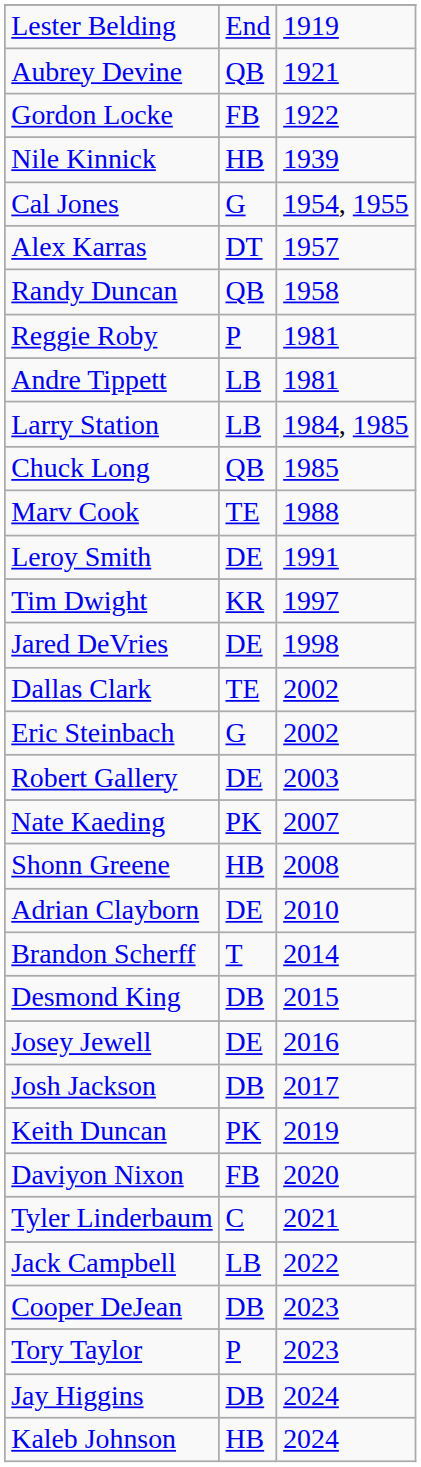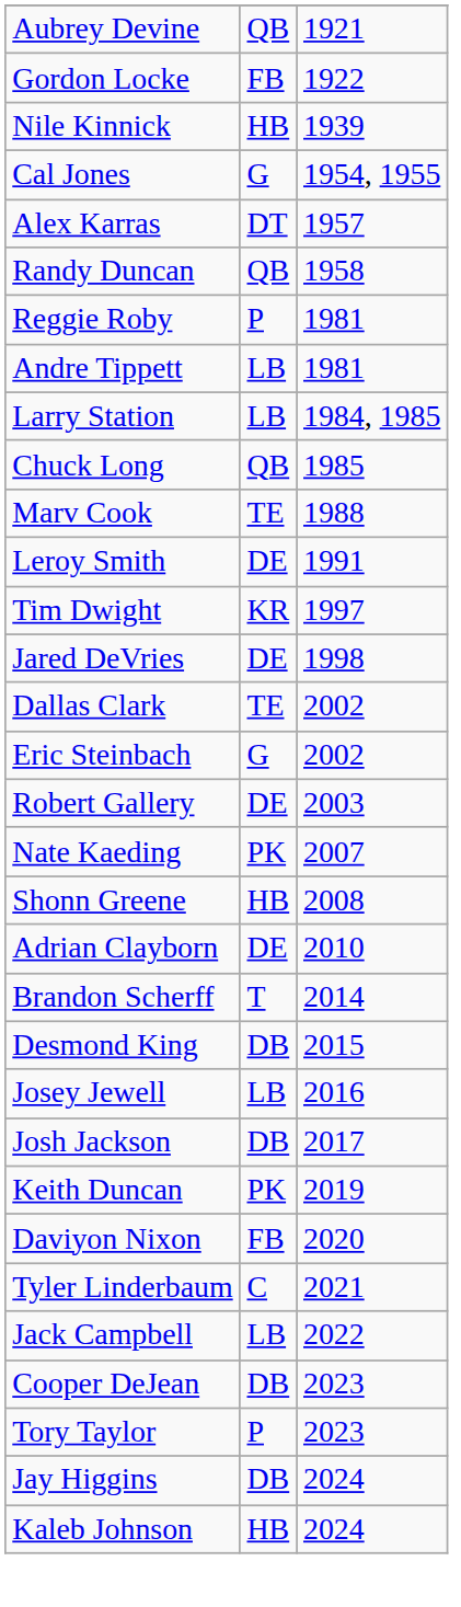- row: Lester Belding | End | 1919
Josey Jewell | column 2: DE -> LB
